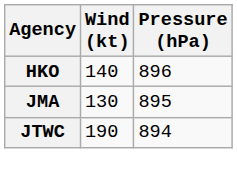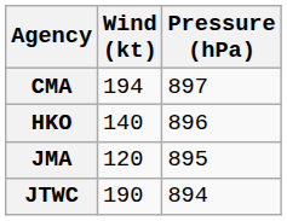+ row: CMA | 194 | 897
JMA | Wind (kt): 130 -> 120
